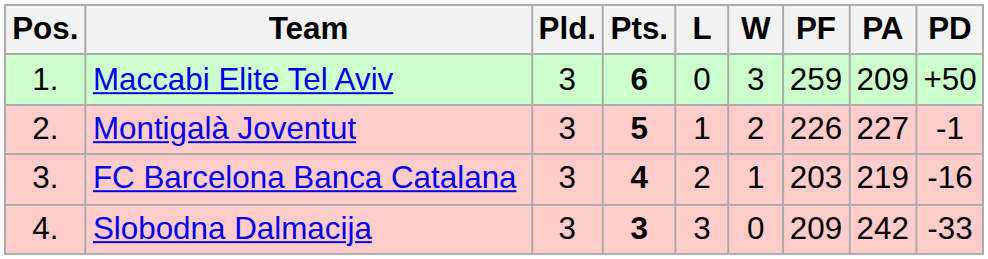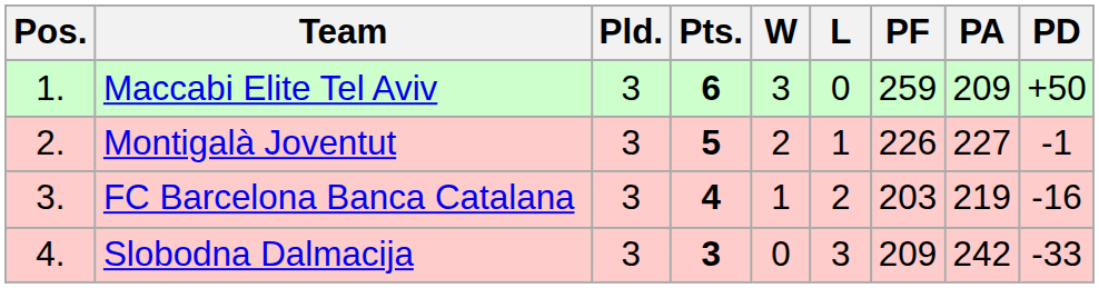columns swapped: W <-> L
